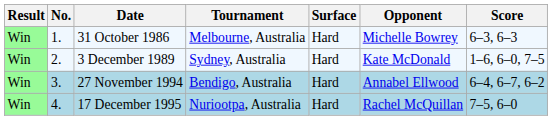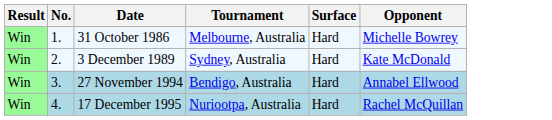- column: Score | 6–3, 6–3 | 1–6, 6–0, 7–5 | 6–4, 6–7, 6–2 | 7–5, 6–0
